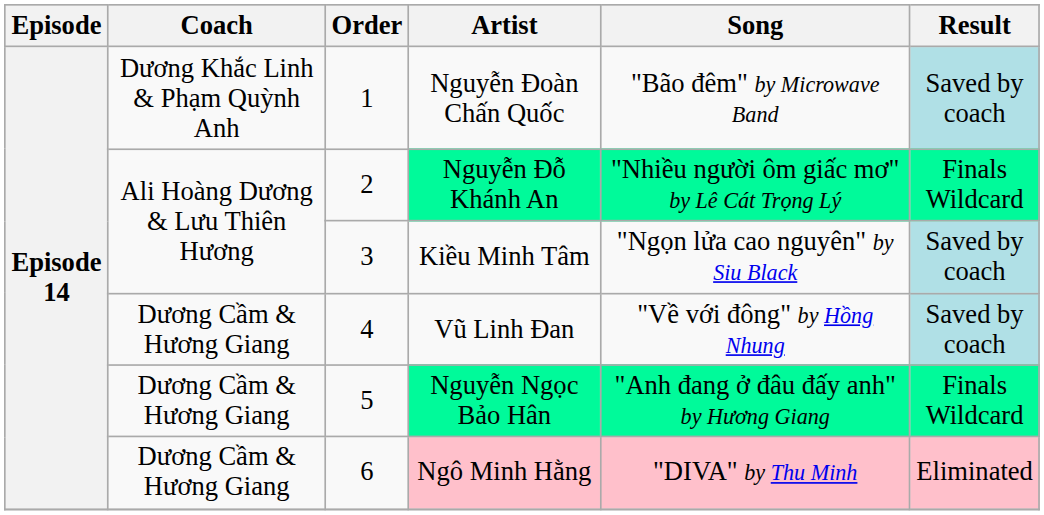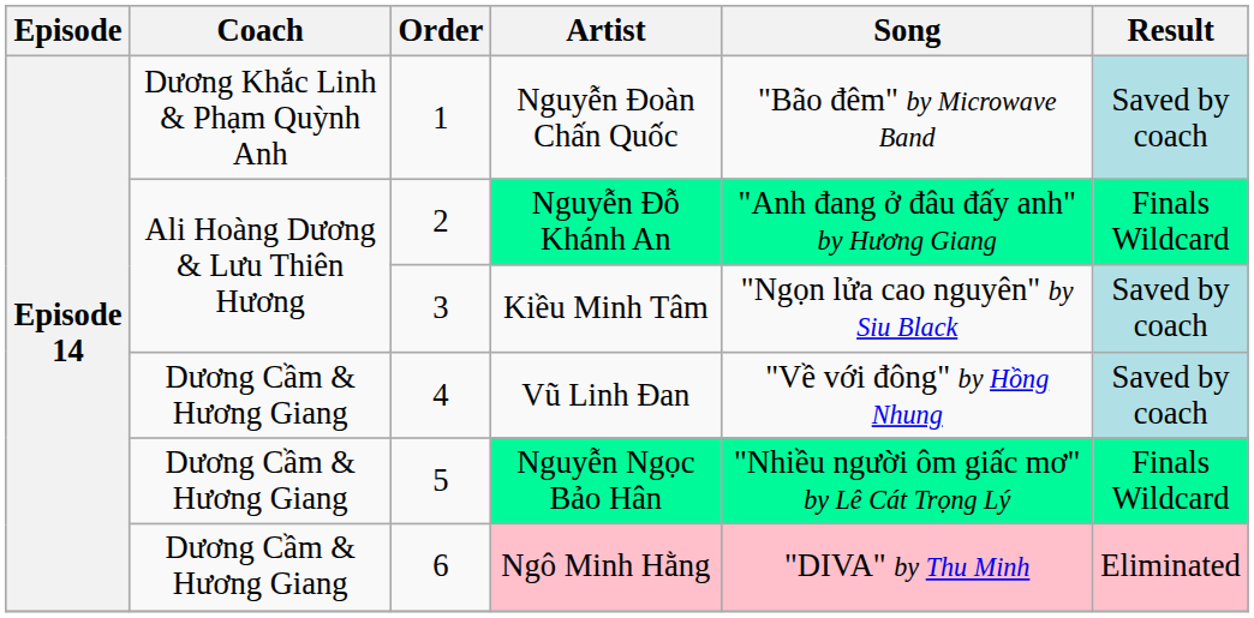Nguyễn Đỗ Khánh An | Song: "Nhiều người ôm giấc mơ" by Lê Cát Trọng Lý -> "Anh đang ở đâu đấy anh" by Hương Giang
Nguyễn Ngọc Bảo Hân | Song: "Anh đang ở đâu đấy anh" by Hương Giang -> "Nhiều người ôm giấc mơ" by Lê Cát Trọng Lý
